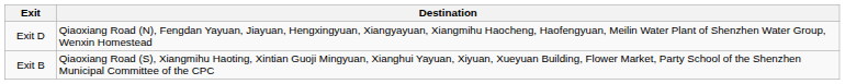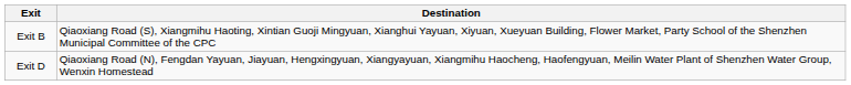rows swapped: Exit B <-> Exit D
